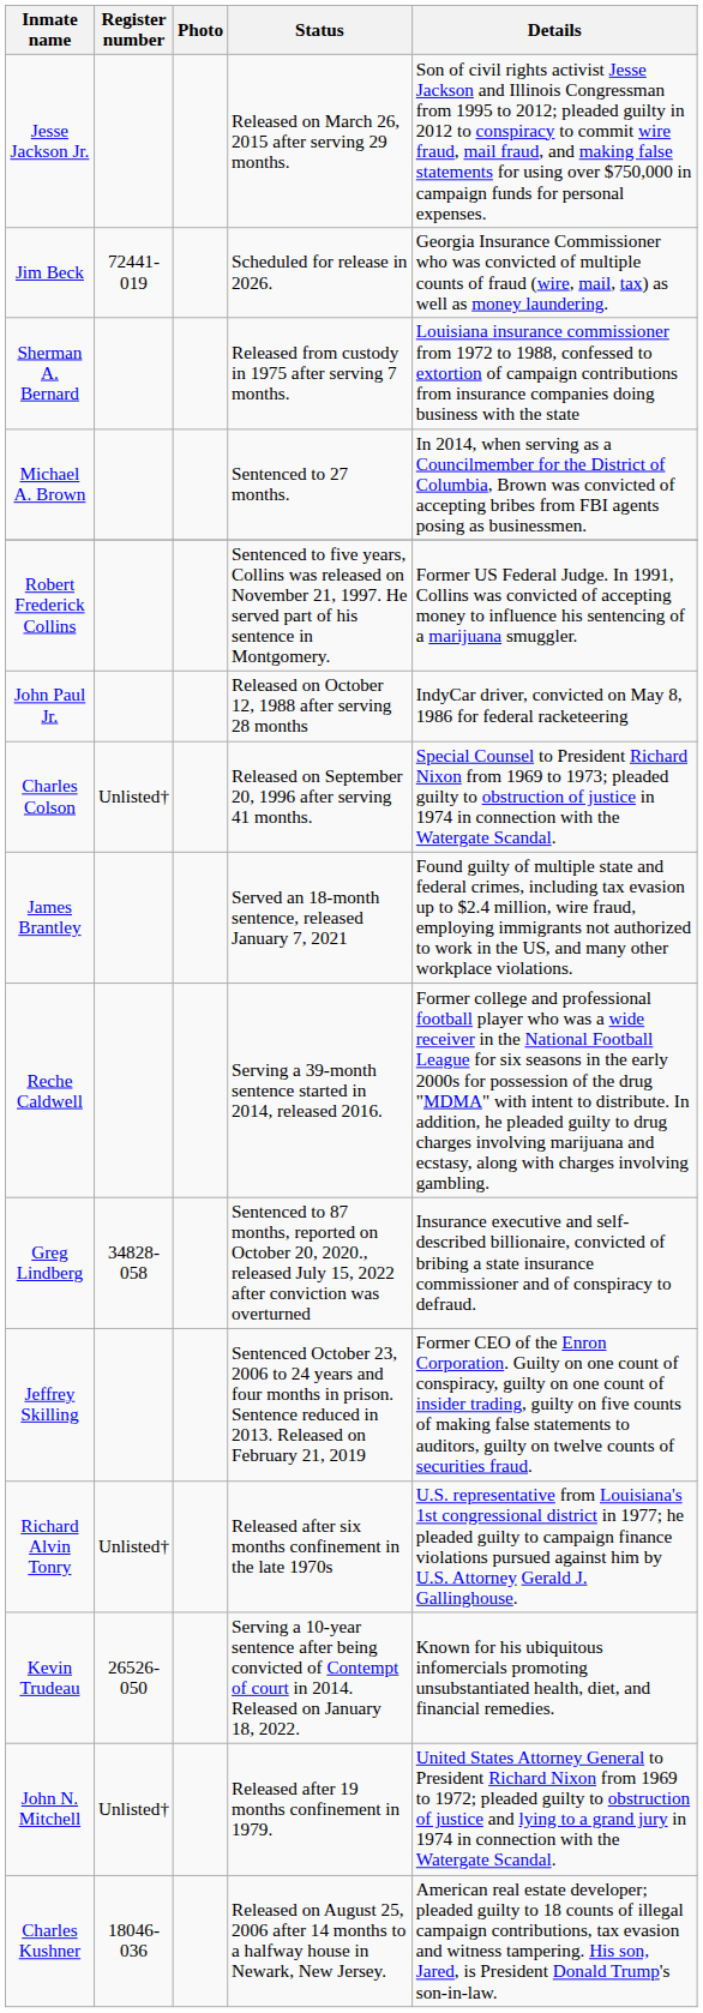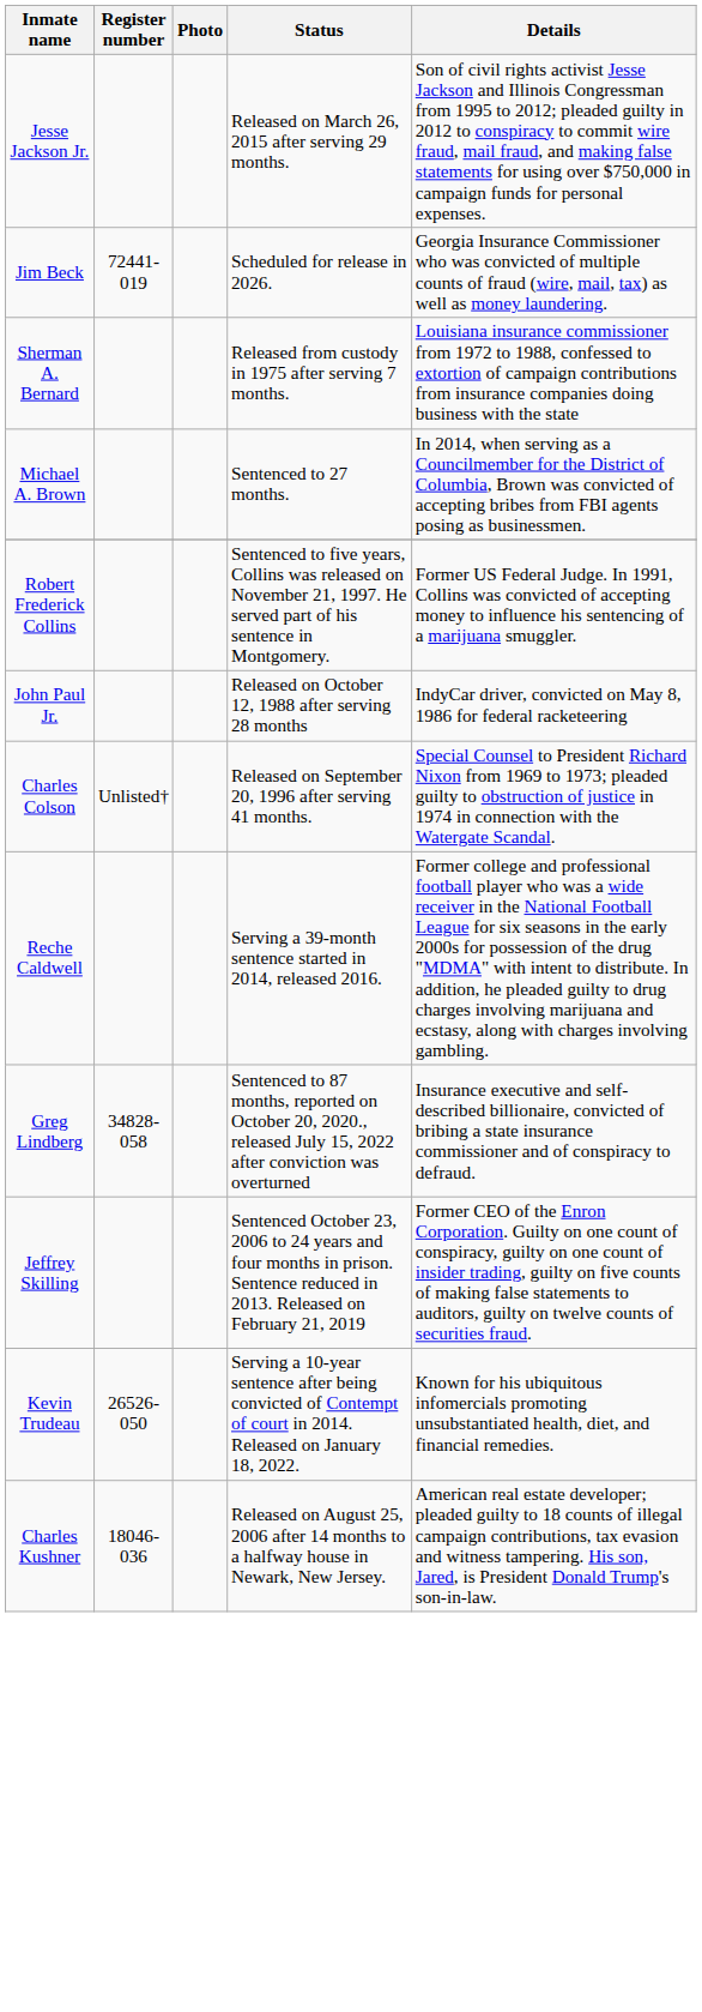- row: James Brantley | Served an 18-month sentence, released January 7, 2021 | Found guilty of multiple state and federal crimes, including tax evasion up to $2.4 million, wire fraud, employing immigrants not authorized to work in the US, and many other workplace violations.
- row: Richard Alvin Tonry | Unlisted† | Released after six months confinement in the late 1970s | U.S. representative from Louisiana's 1st congressional district in 1977; he pleaded guilty to campaign finance violations pursued against him by U.S. Attorney Gerald J. Gallinghouse.
- row: John N. Mitchell | Unlisted† | Released after 19 months confinement in 1979. | United States Attorney General to President Richard Nixon from 1969 to 1972; pleaded guilty to obstruction of justice and lying to a grand jury in 1974 in connection with the Watergate Scandal.
